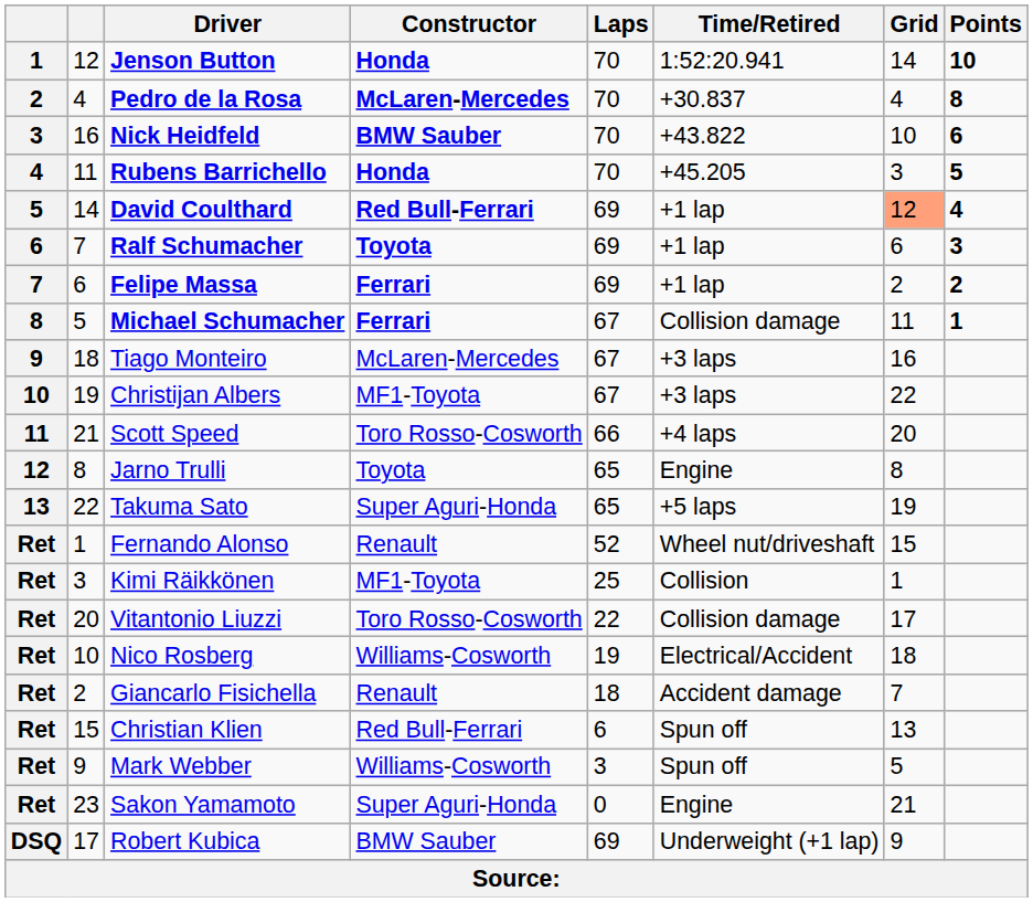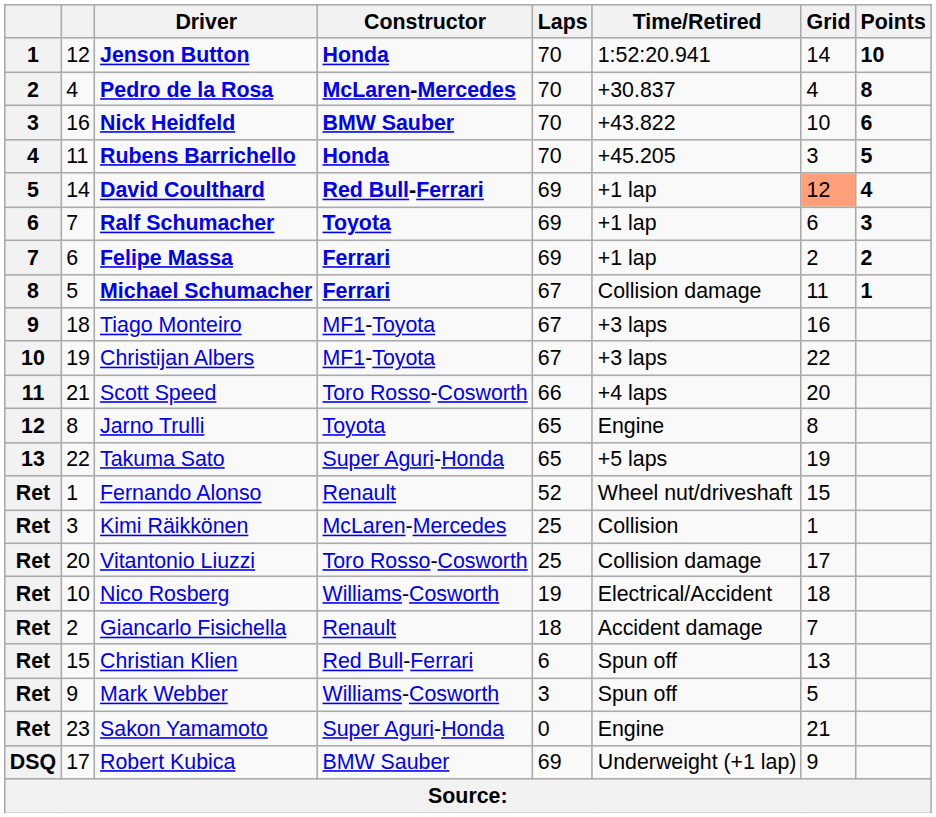Tiago Monteiro | Constructor: McLaren-Mercedes -> MF1-Toyota
Kimi Räikkönen | Constructor: MF1-Toyota -> McLaren-Mercedes
Vitantonio Liuzzi | Laps: 22 -> 25
